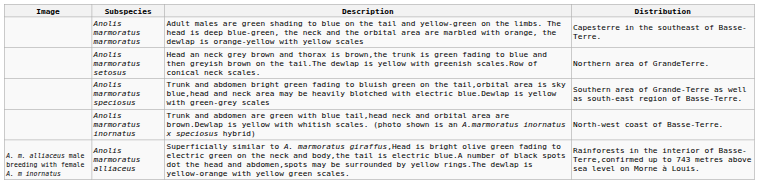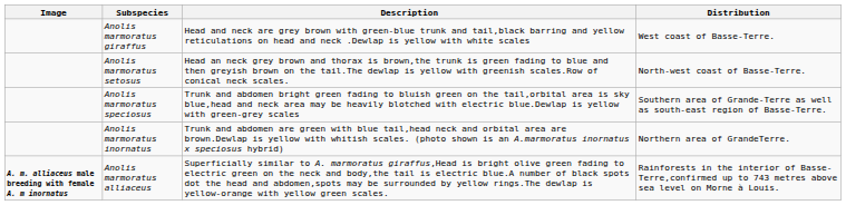- row: Anolis marmoratus marmoratus | Adult males are green shading to blue on the tail and yellow-green on the limbs. The head is deep blue-green, the neck and the orbital area are marbled with orange, the dewlap is orange-yellow with yellow scales | Capesterre in the southeast of Basse-Terre.
+ row: Anolis marmoratus giraffus | Head and neck are grey brown with green-blue trunk and tail,black barring and yellow reticulations on head and neck .Dewlap is yellow with white scales | West coast of Basse-Terre.
Anolis marmoratus setosus | Distribution: Northern area of GrandeTerre. -> North-west coast of Basse-Terre.
Anolis marmoratus inornatus | Distribution: North-west coast of Basse-Terre. -> Northern area of GrandeTerre.
Anolis marmoratus alliaceus | Image: normal -> bold
